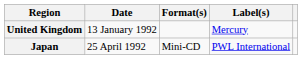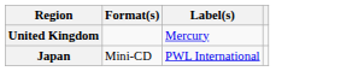- column: Date | 13 January 1992 | 25 April 1992
